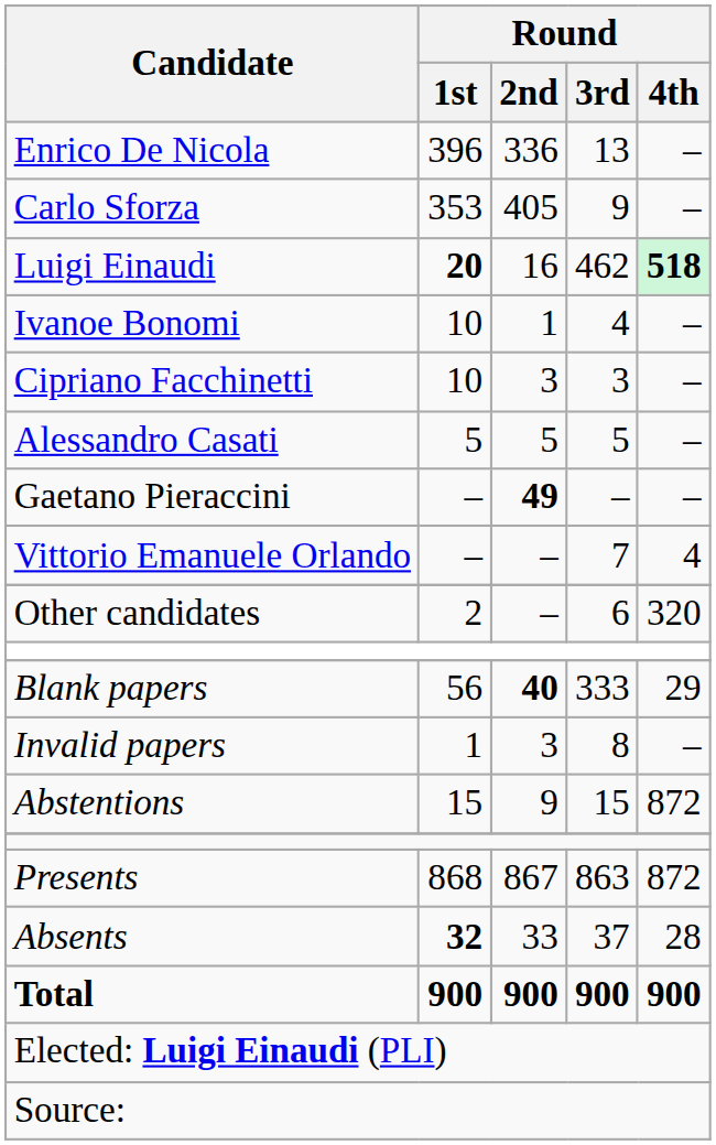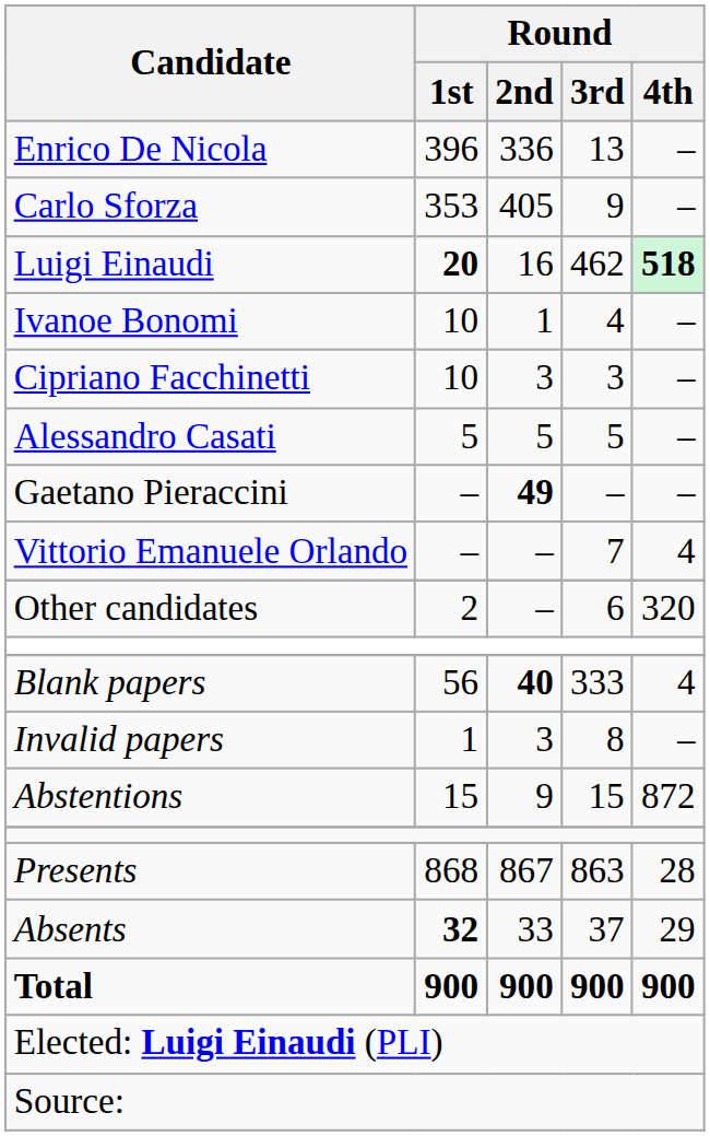Blank papers | Round / 4th: 29 -> 4
Presents | Round / 4th: 872 -> 28
Absents | Round / 4th: 28 -> 29
